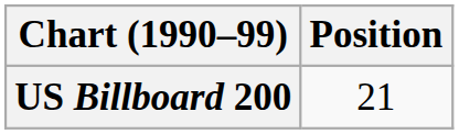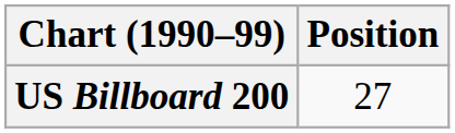US Billboard 200 | Position: 21 -> 27
